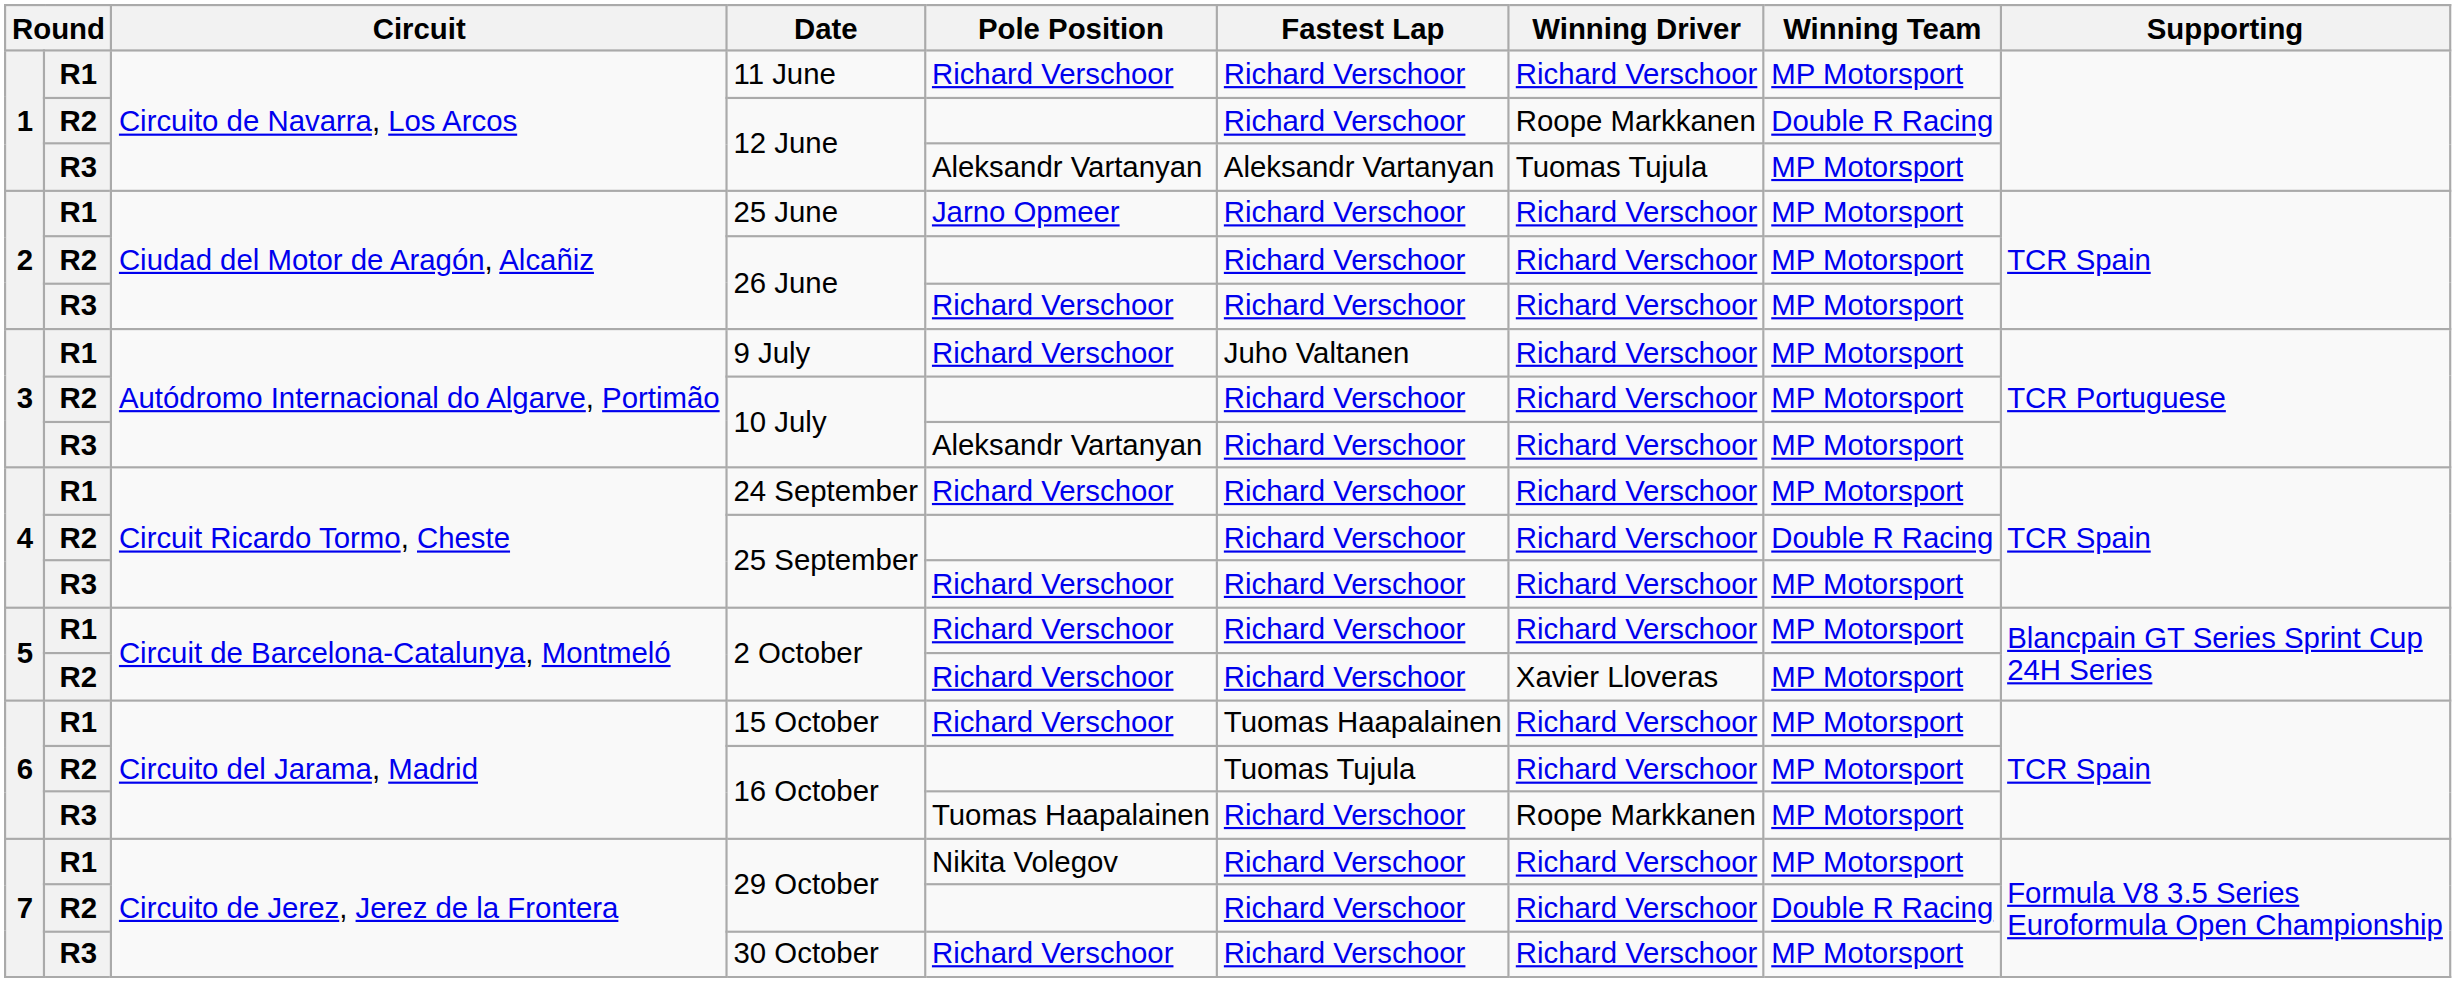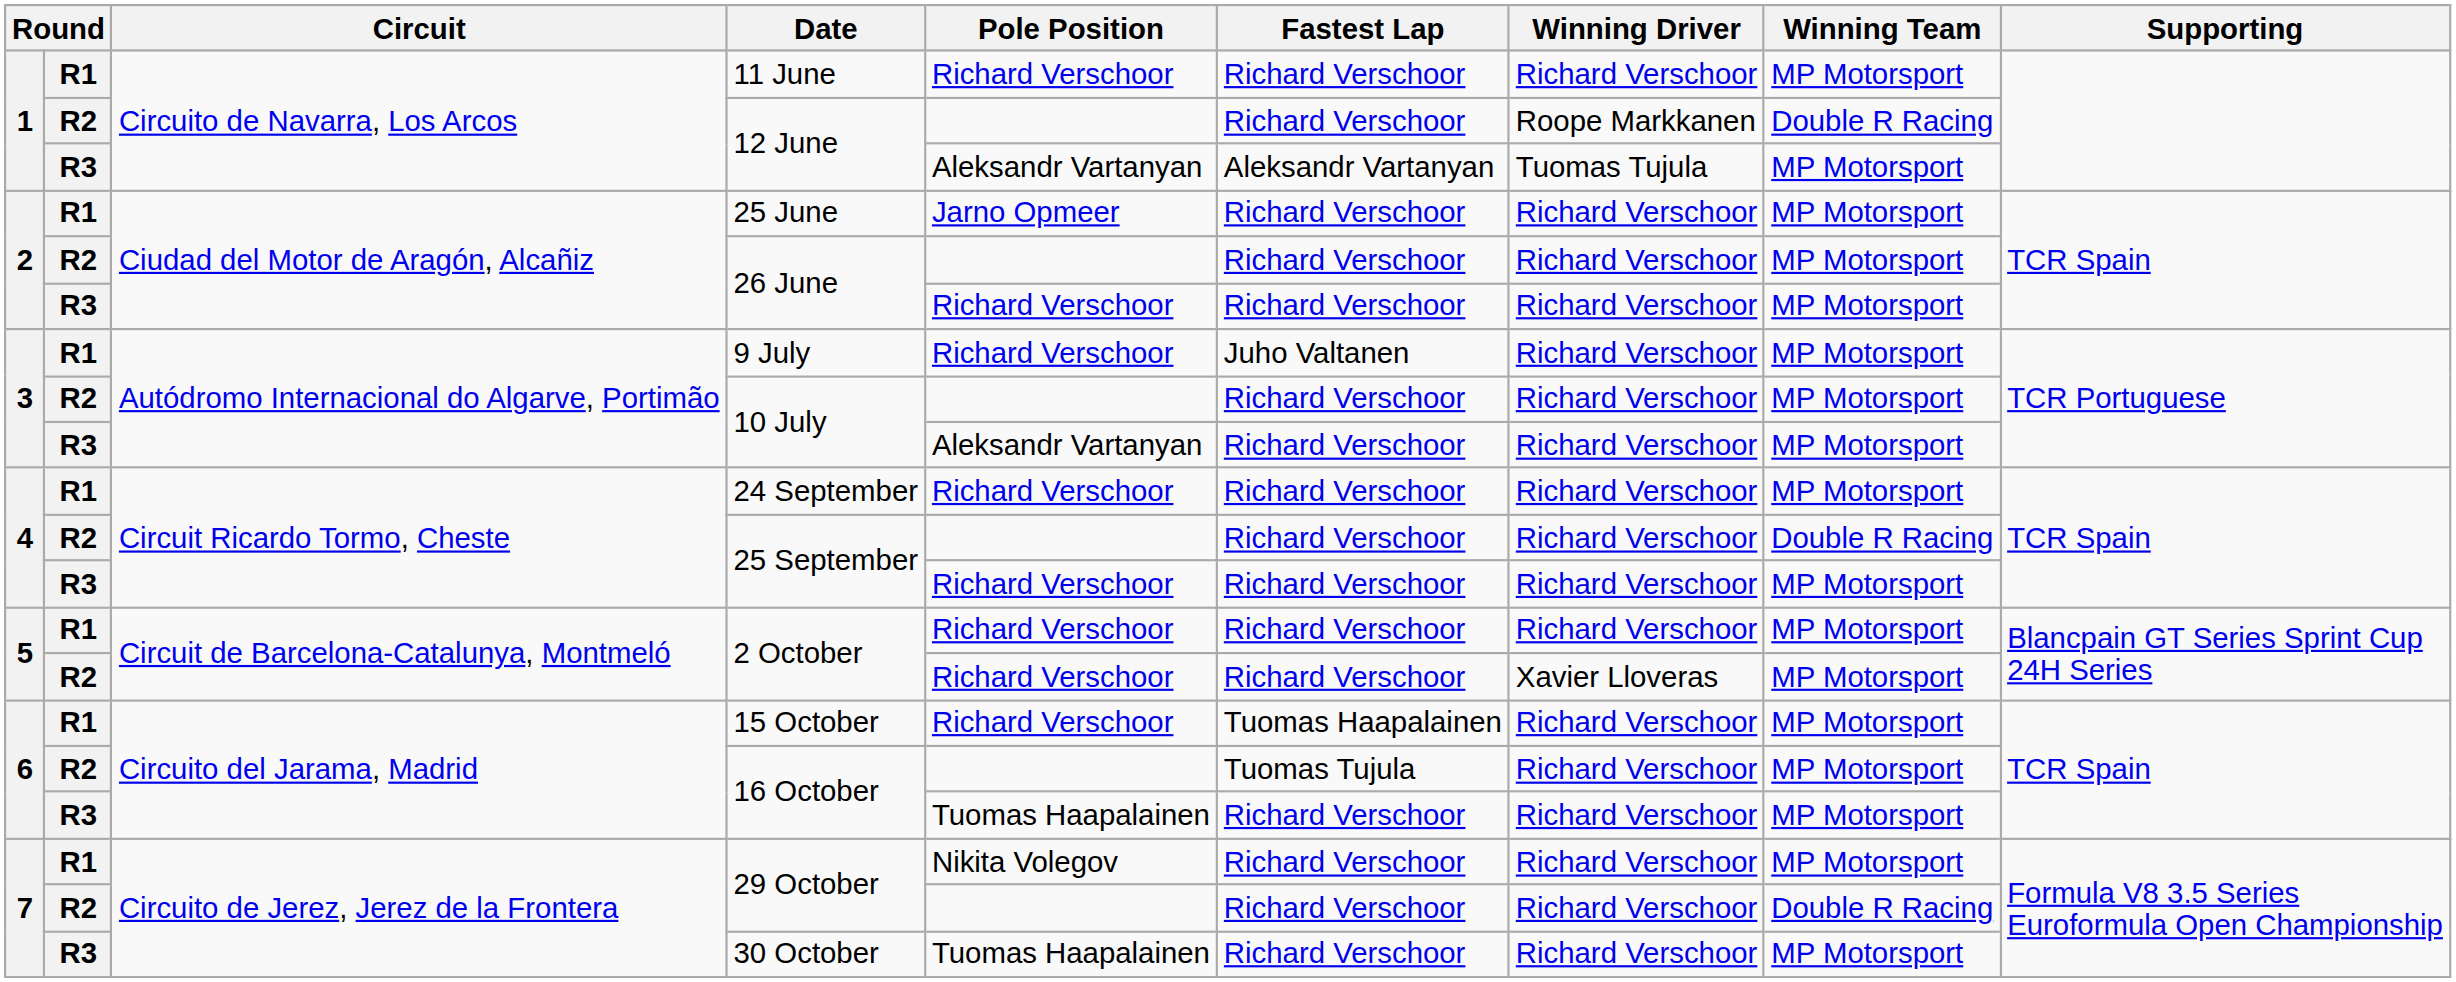R3 / 16 October | Winning Driver: Roope Markkanen -> Richard Verschoor
30 October | Pole Position: Richard Verschoor -> Tuomas Haapalainen
